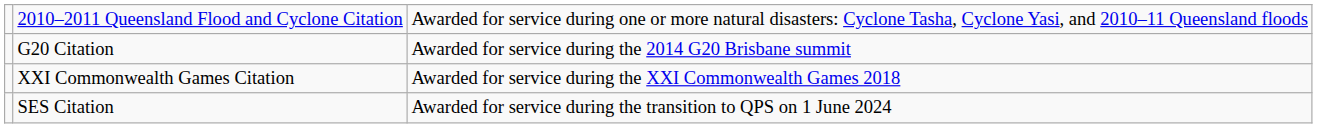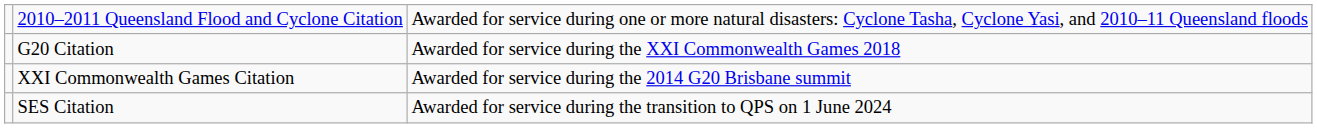G20 Citation | column 3: Awarded for service during the 2014 G20 Brisbane summit -> Awarded for service during the XXI Commonwealth Games 2018
XXI Commonwealth Games Citation | column 3: Awarded for service during the XXI Commonwealth Games 2018 -> Awarded for service during the 2014 G20 Brisbane summit
